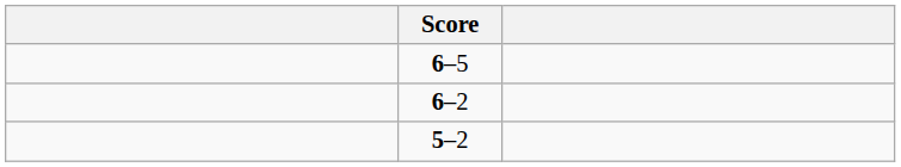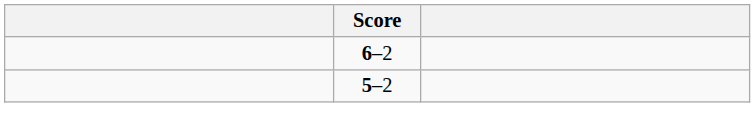- row: 6–5
